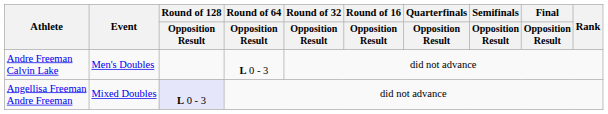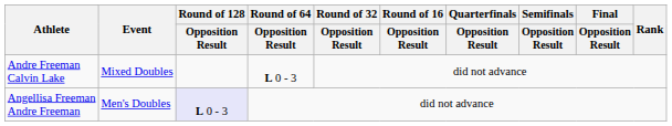Andre Freeman Calvin Lake | Event: Men's Doubles -> Mixed Doubles
Angellisa Freeman Andre Freeman | Event: Mixed Doubles -> Men's Doubles
